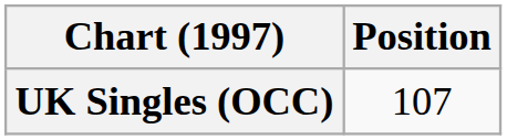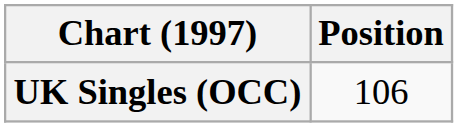UK Singles (OCC) | Position: 107 -> 106
